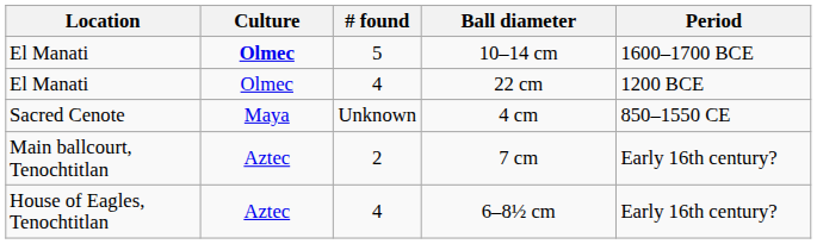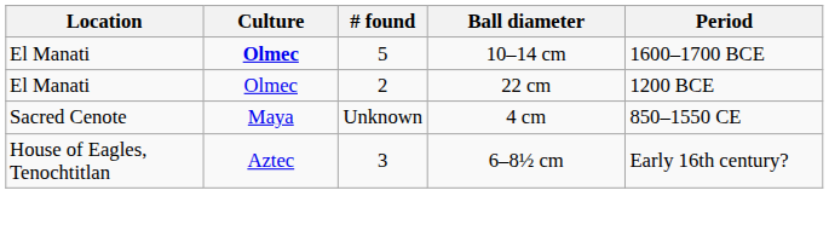22 cm | # found: 4 -> 2
- row: Main ballcourt, Tenochtitlan | Aztec | 2 | 7 cm | Early 16th century?
6–8½ cm | # found: 4 -> 3
